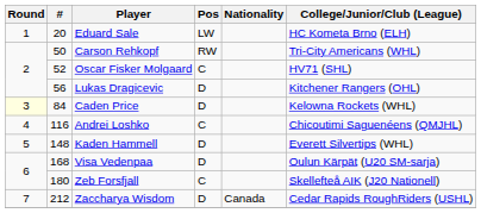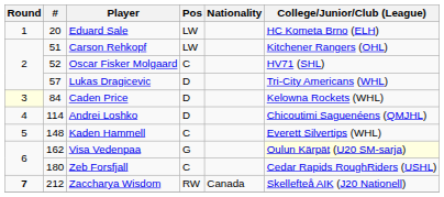Carson Rehkopf | #: 50 -> 51
Carson Rehkopf | Pos: RW -> LW
Carson Rehkopf | College/Junior/Club (League): Tri-City Americans (WHL) -> Kitchener Rangers (OHL)
Lukas Dragicevic | #: 56 -> 57
Lukas Dragicevic | College/Junior/Club (League): Kitchener Rangers (OHL) -> Tri-City Americans (WHL)
Andrei Loshko | #: 116 -> 114
Andrei Loshko | Pos: C -> D
Kaden Hammell | Pos: D -> C
Visa Vedenpaa | #: 168 -> 162
Visa Vedenpaa | Pos: D -> G
Visa Vedenpaa | College/Junior/Club (League): no background -> lightyellow background
Zeb Forsfjall | College/Junior/Club (League): Skellefteå AIK (J20 Nationell) -> Cedar Rapids RoughRiders (USHL)
Zaccharya Wisdom | Round: normal -> bold
Zaccharya Wisdom | Pos: D -> RW
Zaccharya Wisdom | College/Junior/Club (League): Cedar Rapids RoughRiders (USHL) -> Skellefteå AIK (J20 Nationell)
